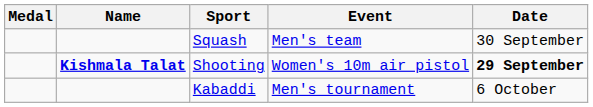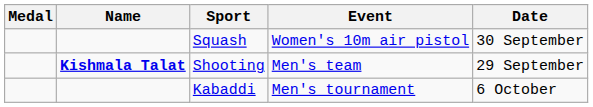Squash | Event: Men's team -> Women's 10m air pistol
Shooting | Event: Women's 10m air pistol -> Men's team
Shooting | Date: bold -> normal
